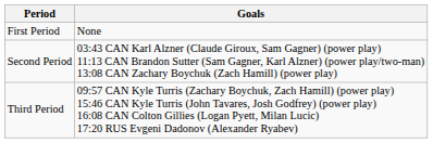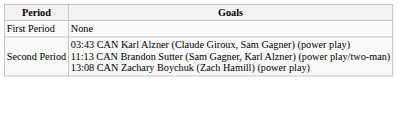- row: Third Period | 09:57 CAN Kyle Turris (Zachary Boychuk, Zach Hamill) (power play) 15:46 CAN Kyle Turris (John Tavares, Josh Godfrey) (power play) 16:08 CAN Colton Gillies (Logan Pyett, Milan Lucic) 17:20 RUS Evgeni Dadonov (Alexander Ryabev)
